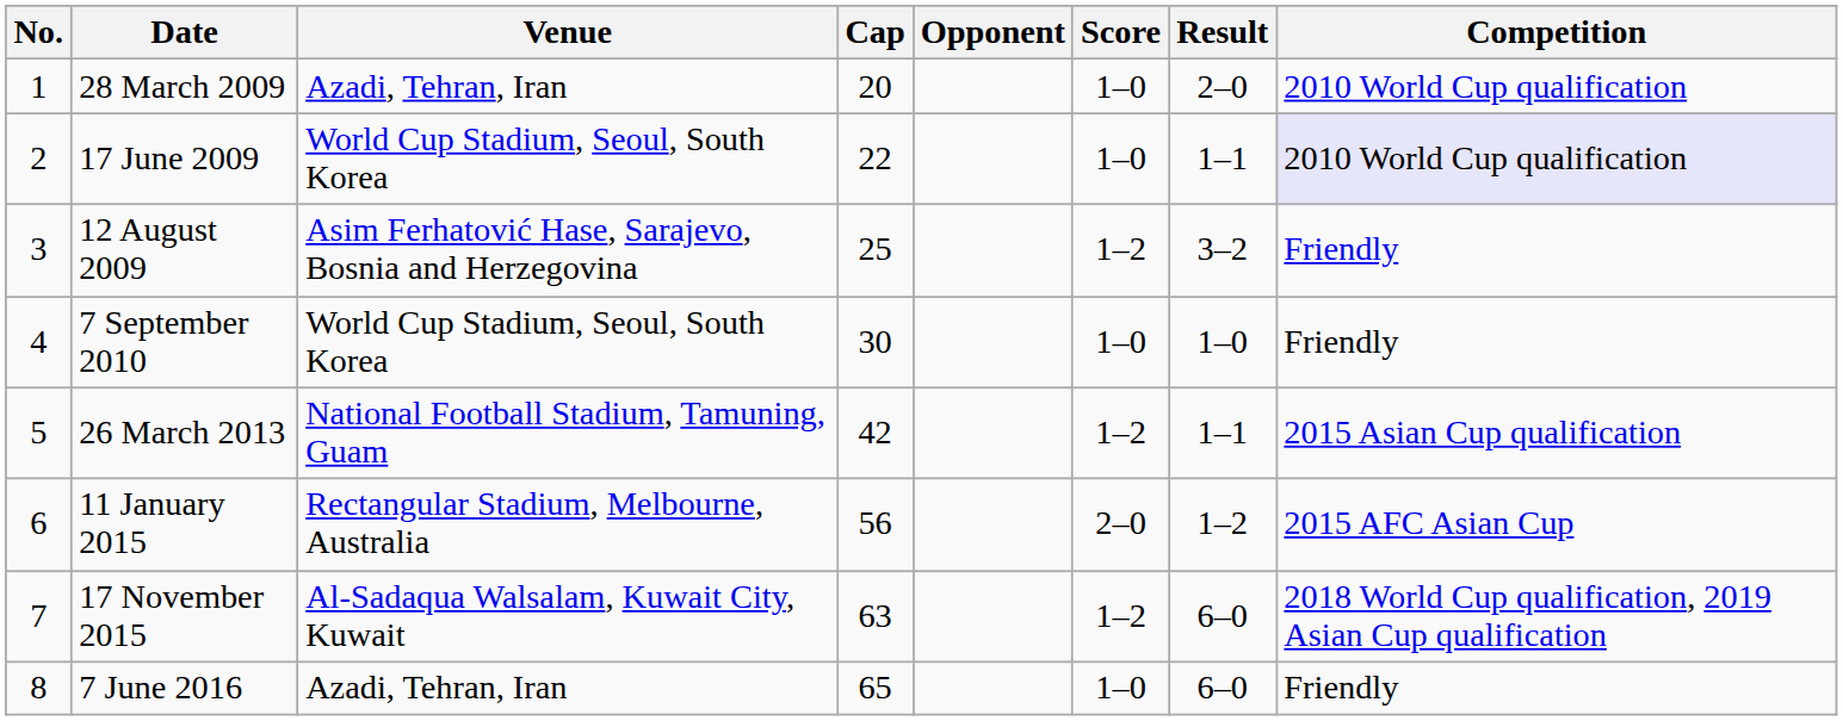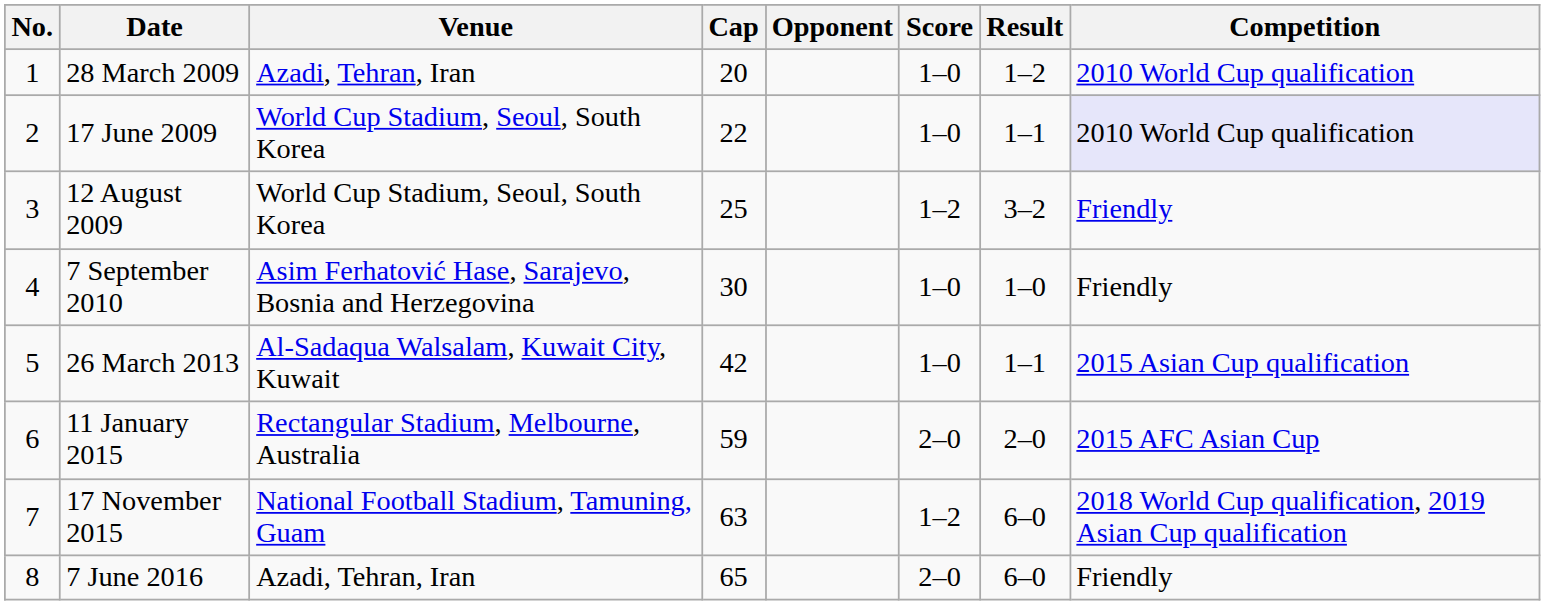28 March 2009 | Result: 2–0 -> 1–2
12 August 2009 | Venue: Asim Ferhatović Hase, Sarajevo, Bosnia and Herzegovina -> World Cup Stadium, Seoul, South Korea
7 September 2010 | Venue: World Cup Stadium, Seoul, South Korea -> Asim Ferhatović Hase, Sarajevo, Bosnia and Herzegovina
26 March 2013 | Venue: National Football Stadium, Tamuning, Guam -> Al-Sadaqua Walsalam, Kuwait City, Kuwait
26 March 2013 | Score: 1–2 -> 1–0
11 January 2015 | Cap: 56 -> 59
11 January 2015 | Result: 1–2 -> 2–0
17 November 2015 | Venue: Al-Sadaqua Walsalam, Kuwait City, Kuwait -> National Football Stadium, Tamuning, Guam
7 June 2016 | Score: 1–0 -> 2–0
